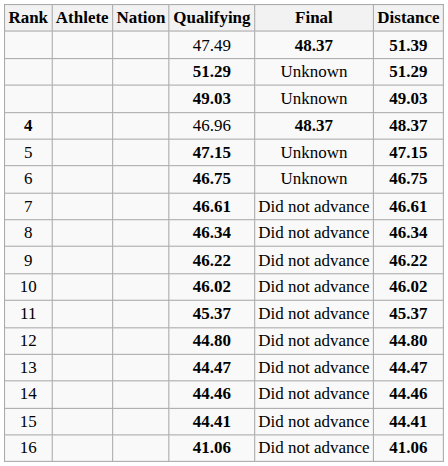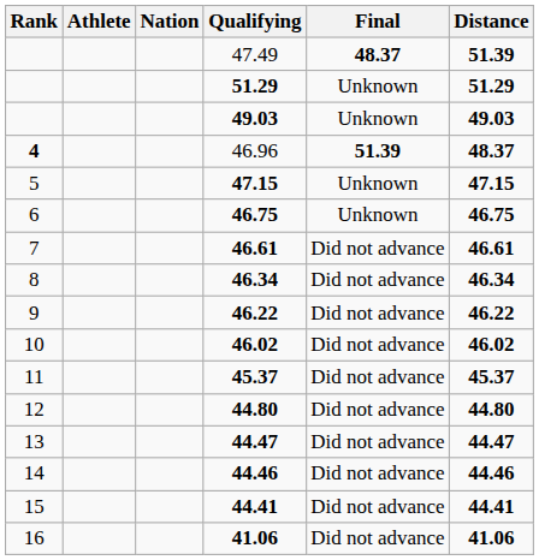46.96 | Final: 48.37 -> 51.39
